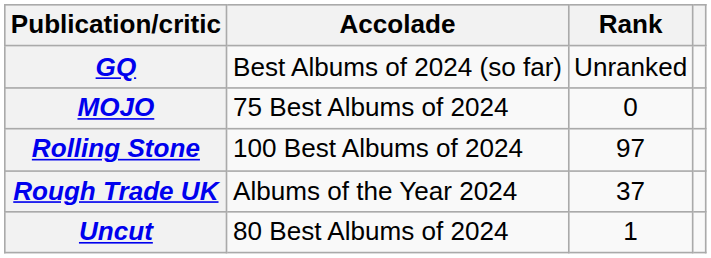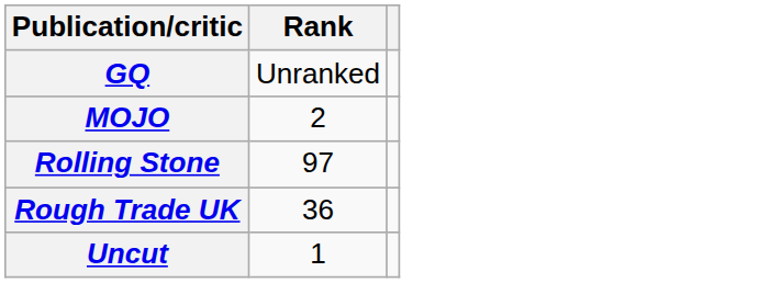- column: Accolade | Best Albums of 2024 (so far) | 75 Best Albums of 2024 | 100 Best Albums of 2024 | Albums of the Year 2024 | 80 Best Albums of 2024
MOJO | Rank: 0 -> 2
Rough Trade UK | Rank: 37 -> 36
